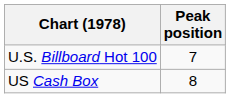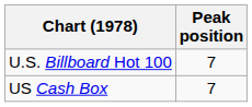US Cash Box | Peak position: 8 -> 7
